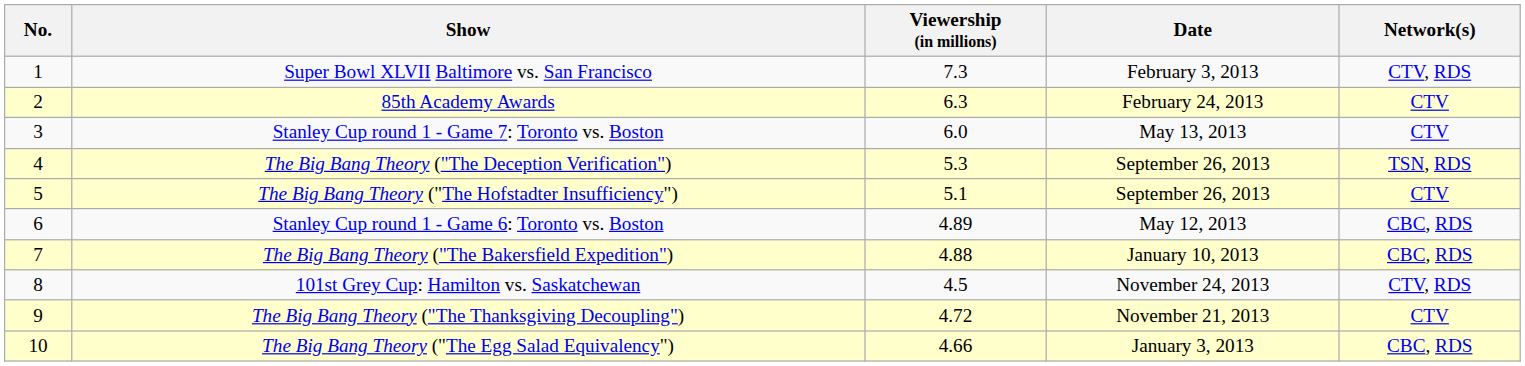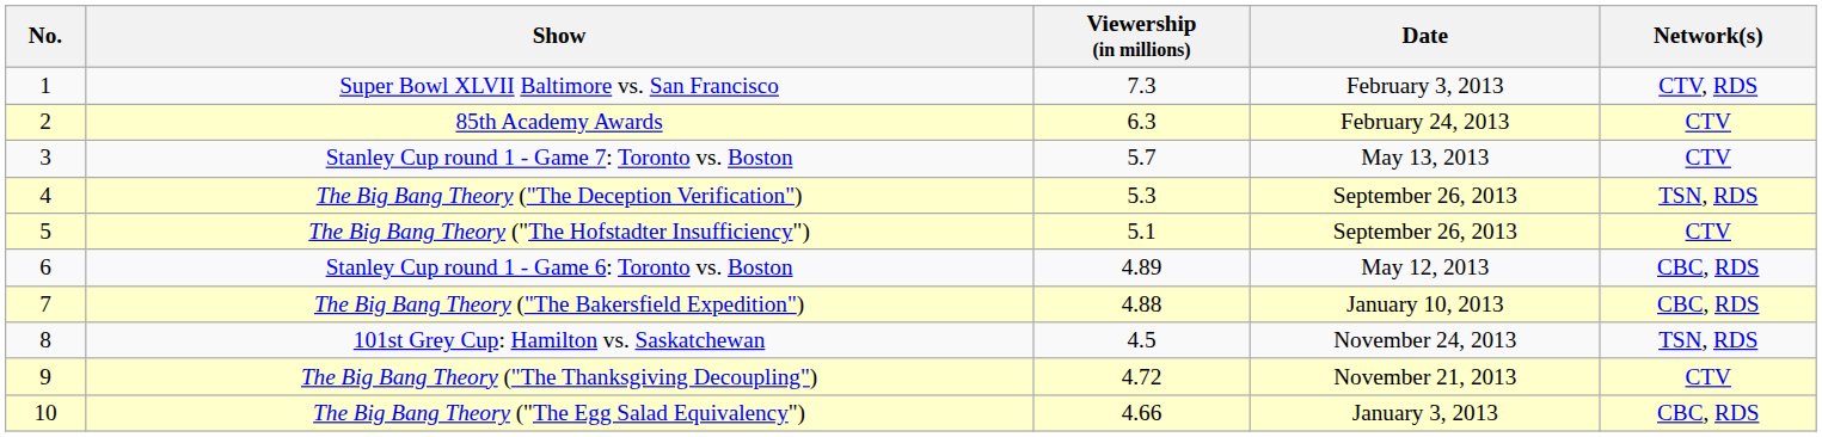Stanley Cup round 1 - Game 7: Toronto vs. Boston | Viewership (in millions): 6.0 -> 5.7
101st Grey Cup: Hamilton vs. Saskatchewan | Network(s): CTV, RDS -> TSN, RDS
